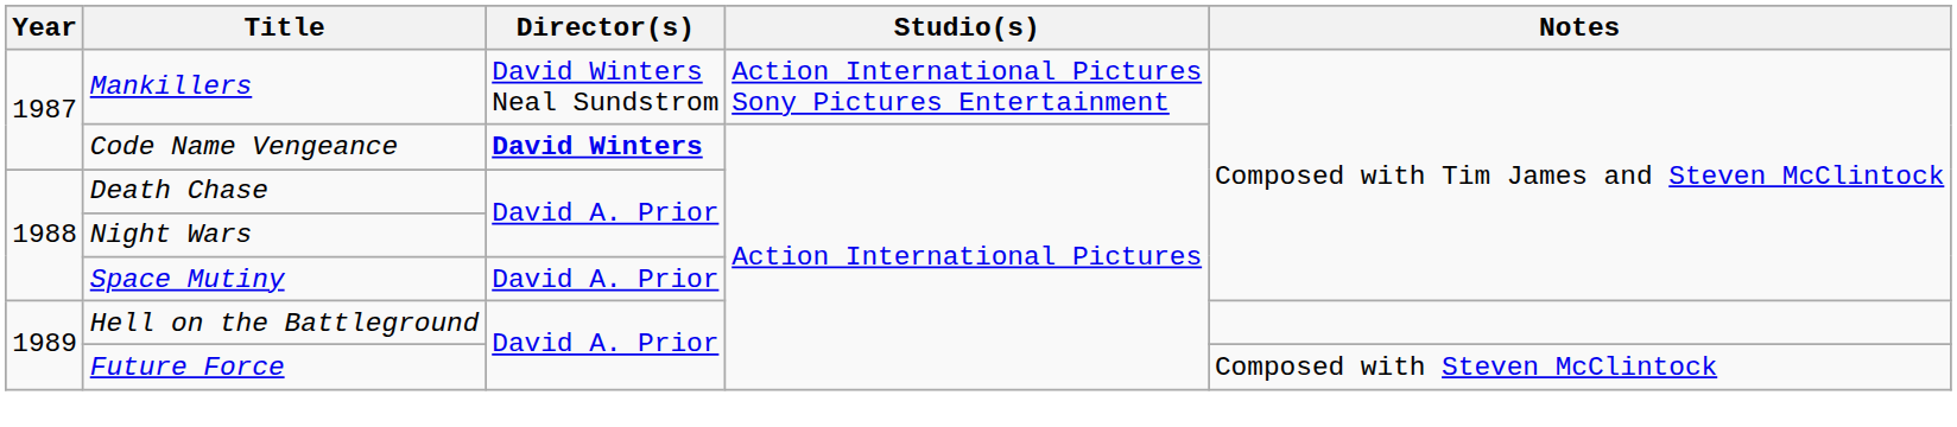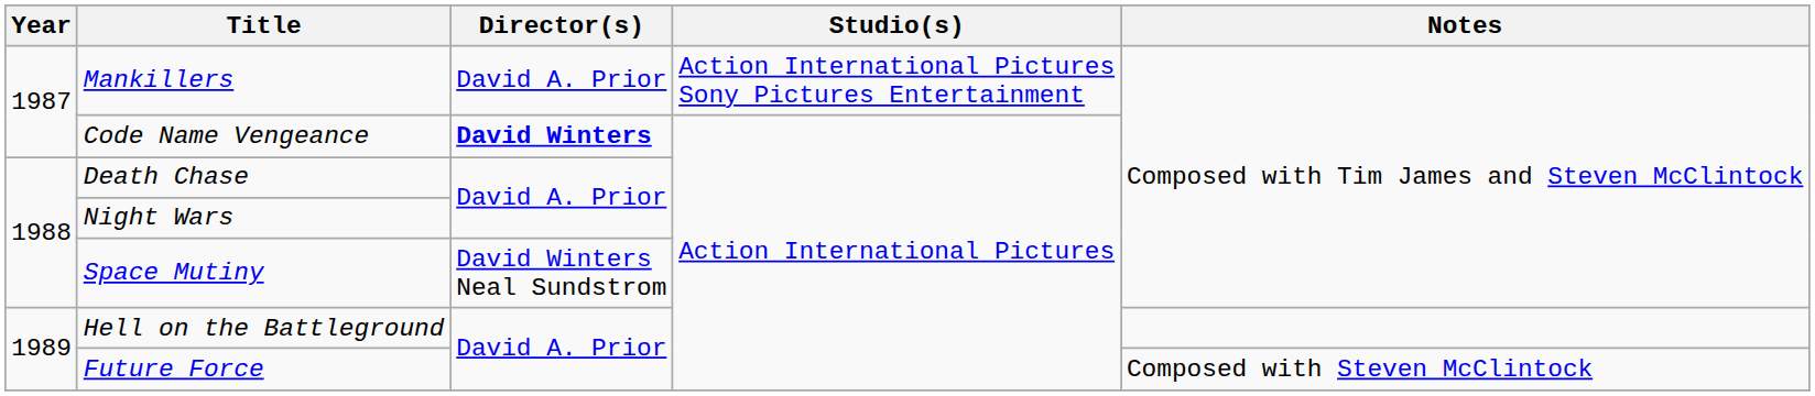Mankillers | Director(s): David Winters Neal Sundstrom -> David A. Prior
Space Mutiny | Director(s): David A. Prior -> David Winters Neal Sundstrom
